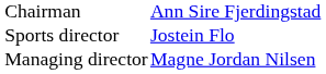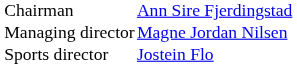rows swapped: Managing director <-> Sports director
